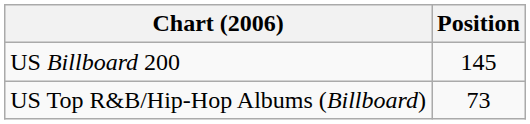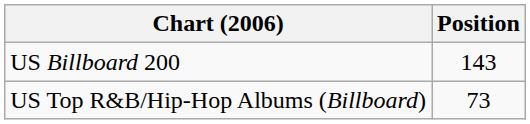US Billboard 200 | Position: 145 -> 143
